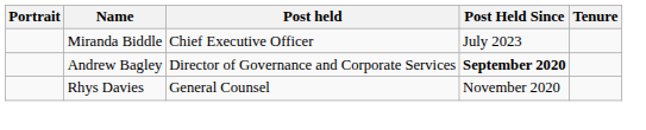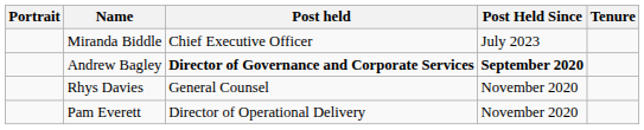Andrew Bagley | Post held: normal -> bold
+ row: Pam Everett | Director of Operational Delivery | November 2020
